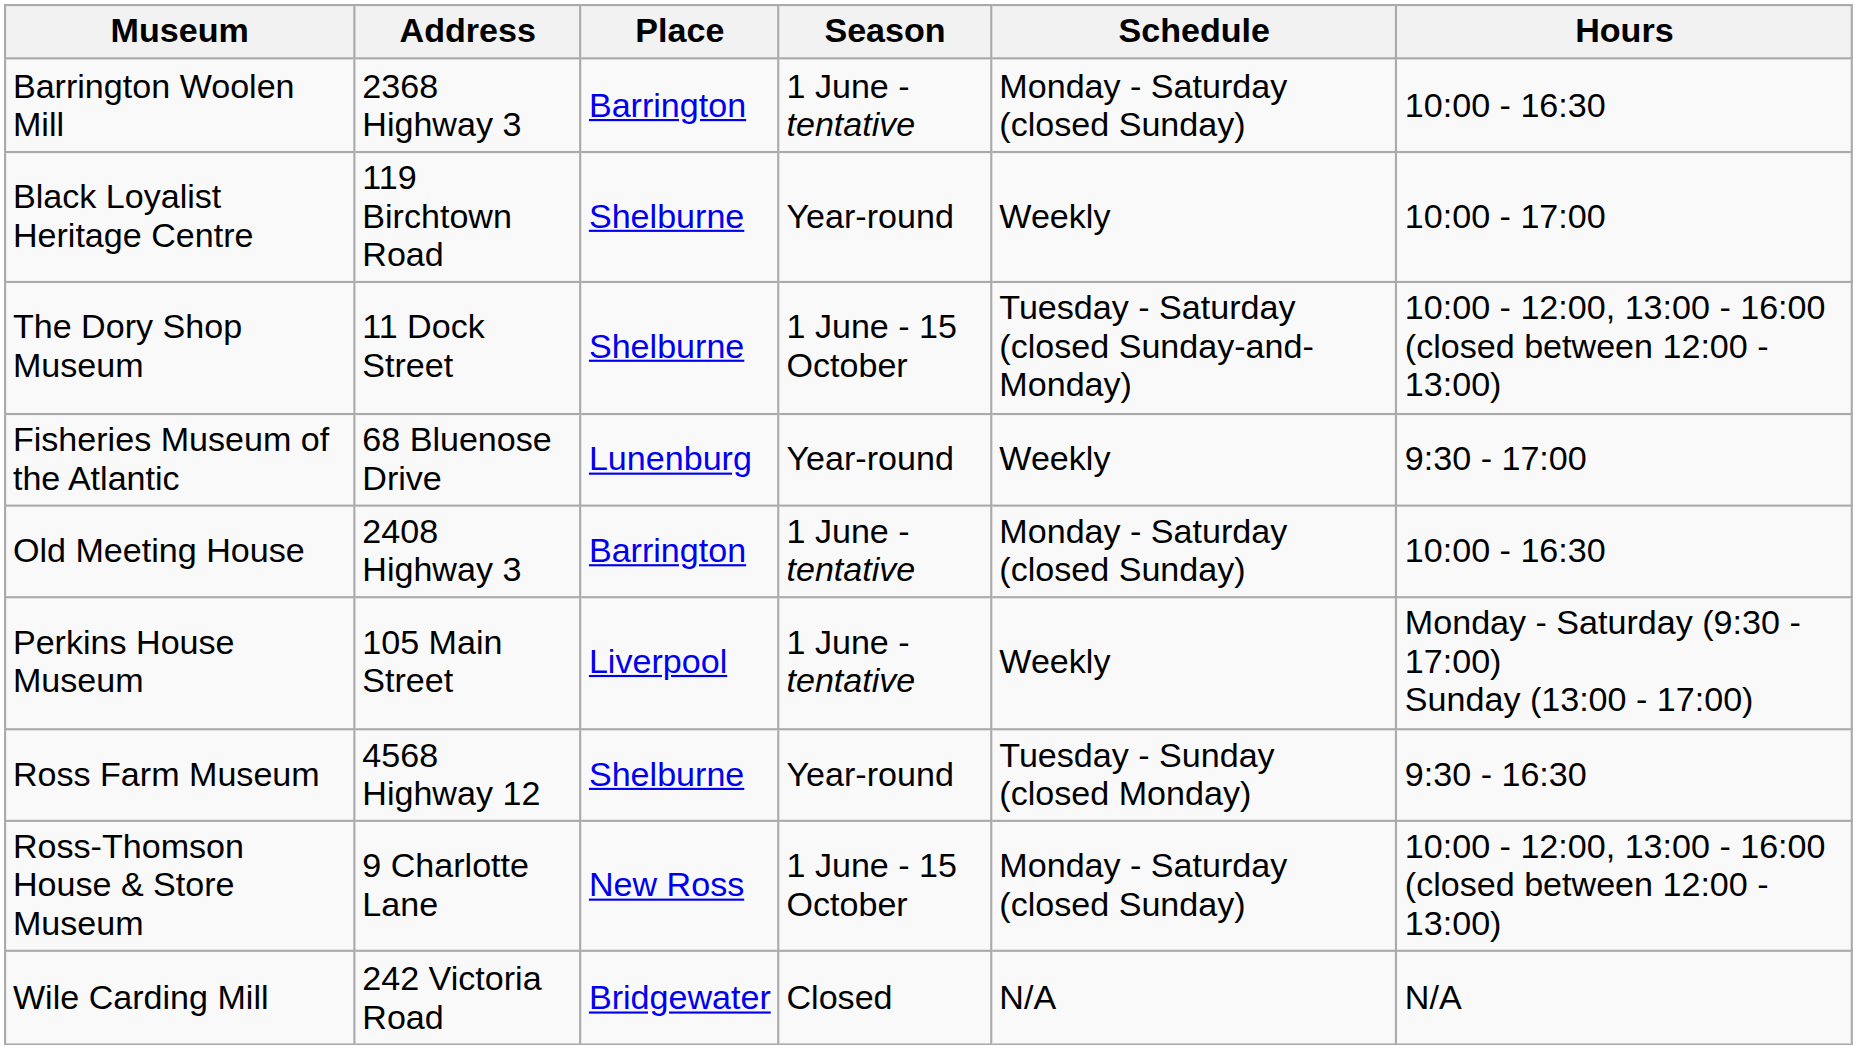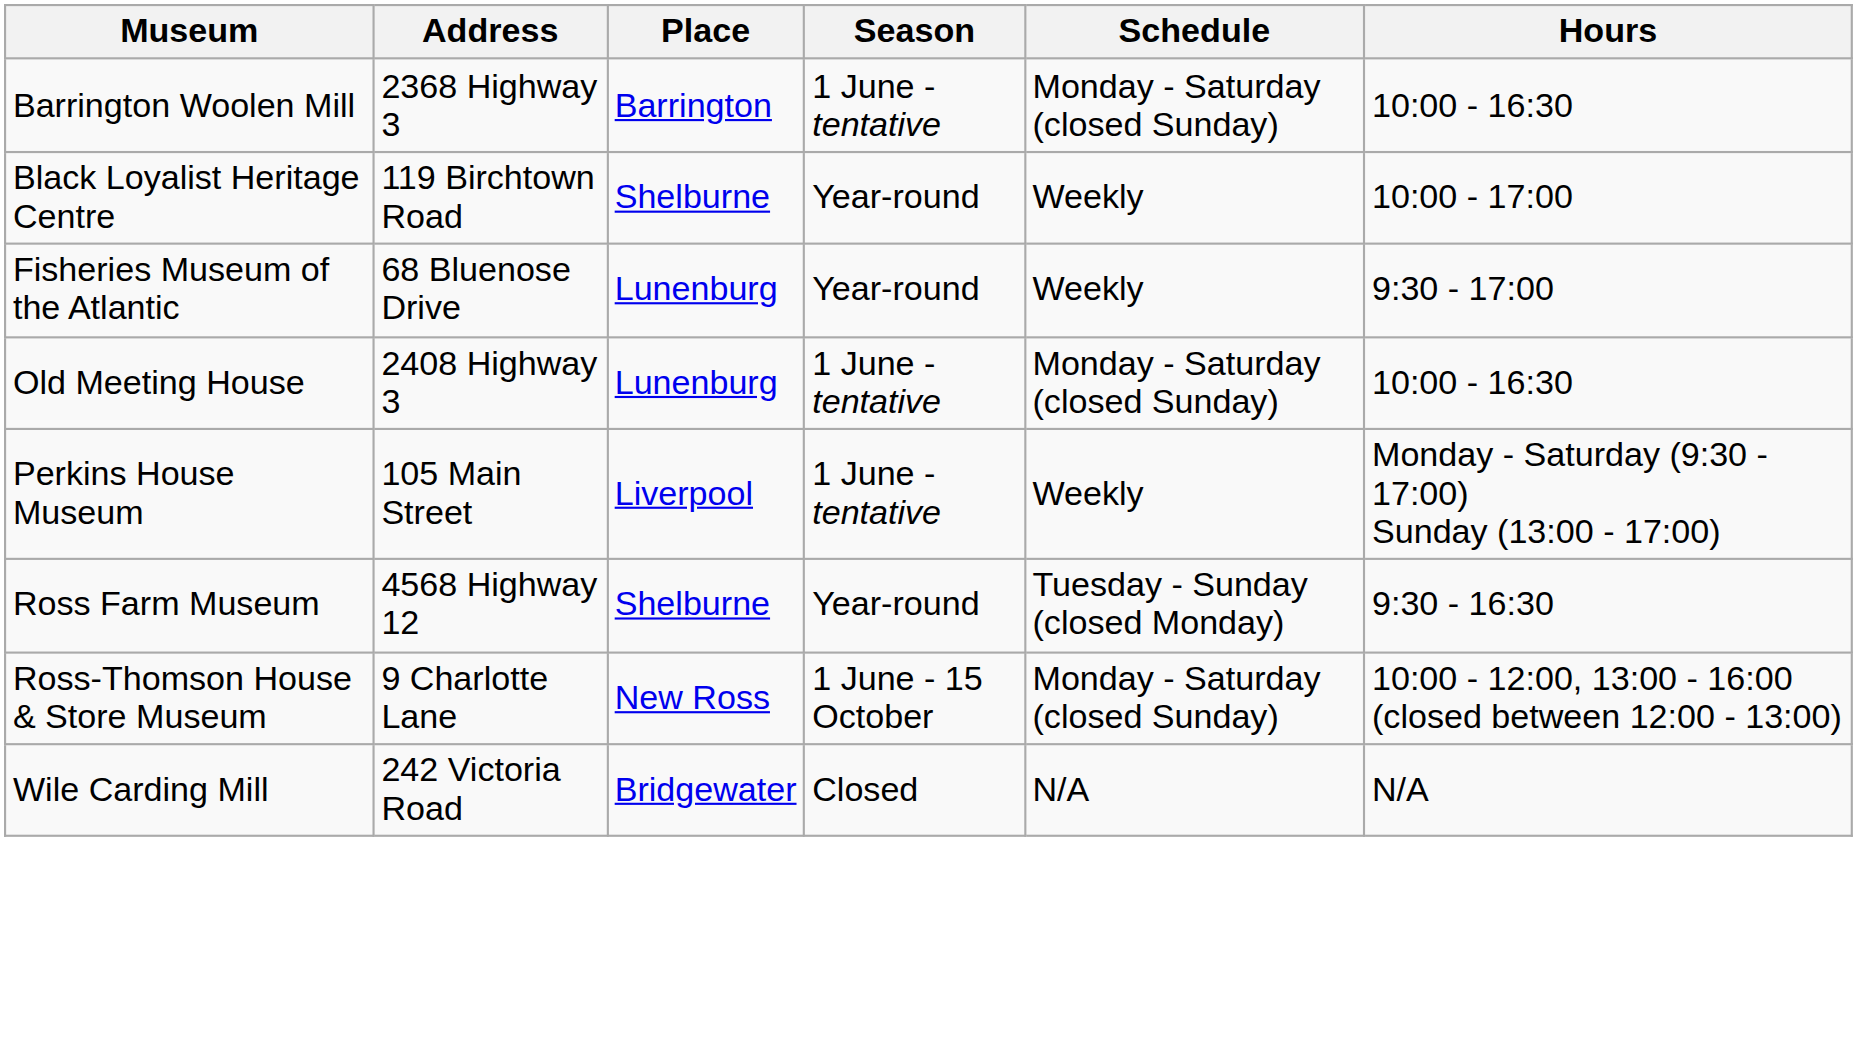- row: The Dory Shop Museum | 11 Dock Street | Shelburne | 1 June - 15 October | Tuesday - Saturday (closed Sunday-and-Monday) | 10:00 - 12:00, 13:00 - 16:00 (closed between 12:00 - 13:00)
Old Meeting House | Place: Barrington -> Lunenburg
